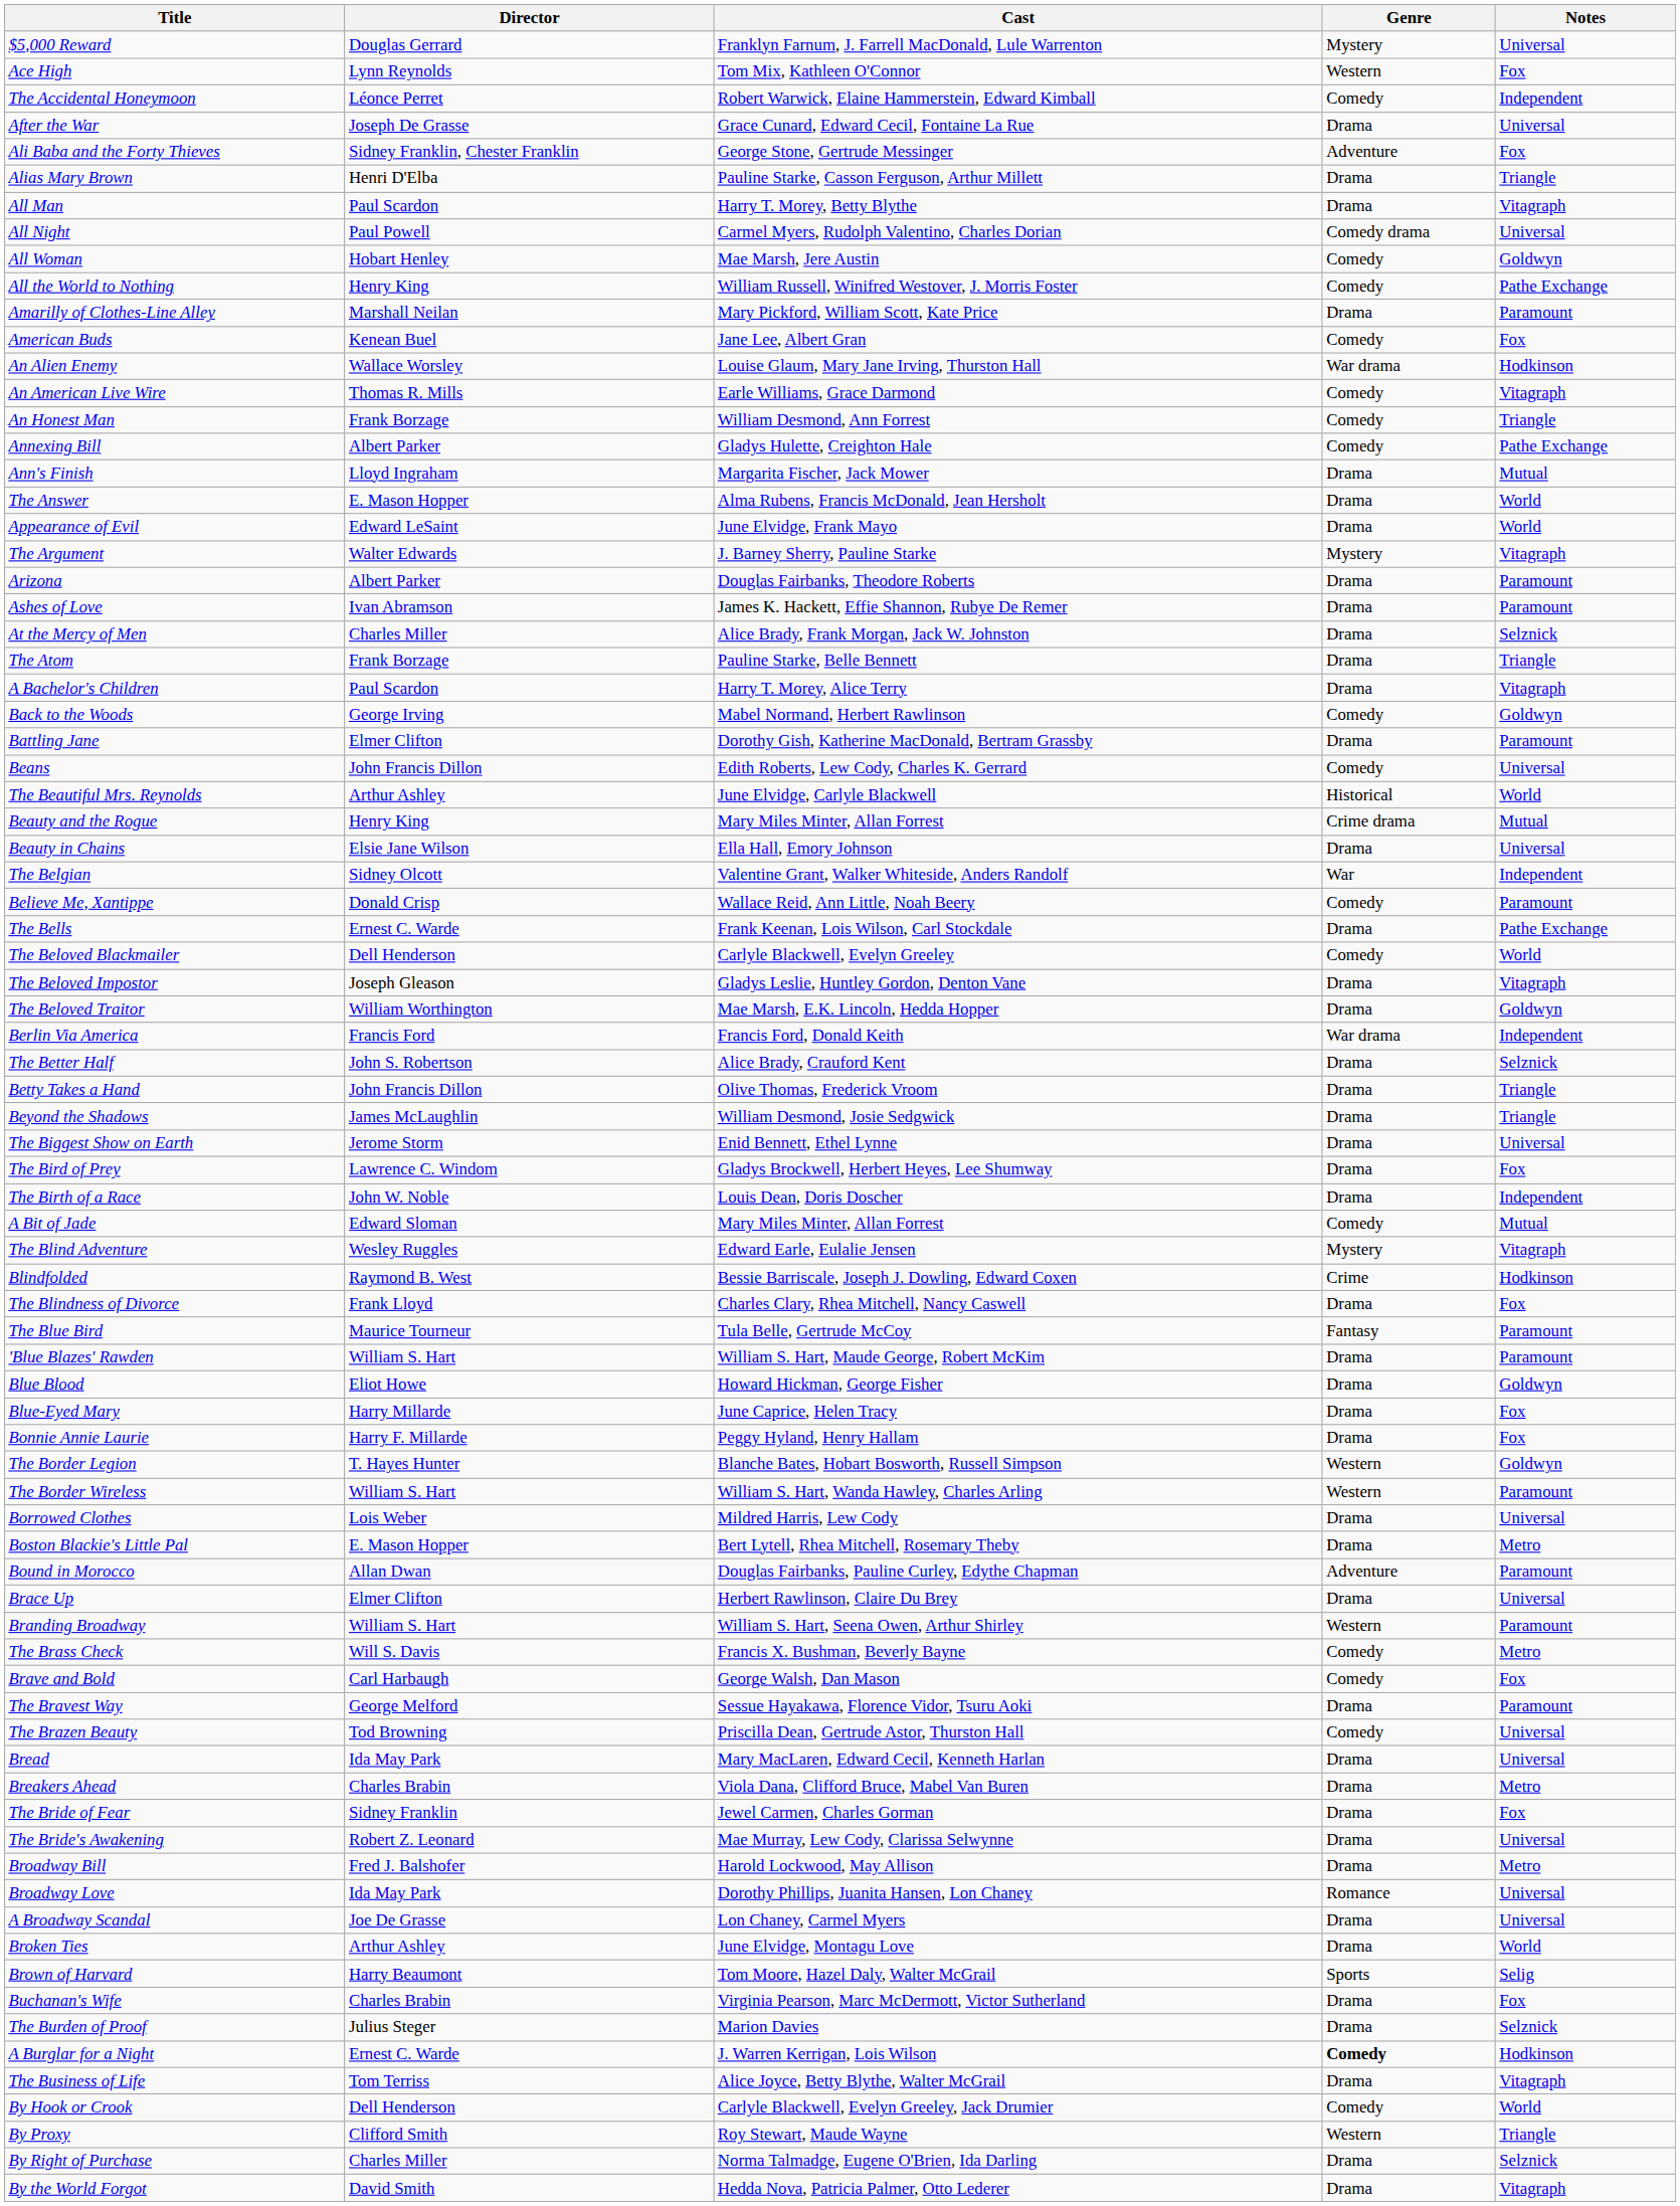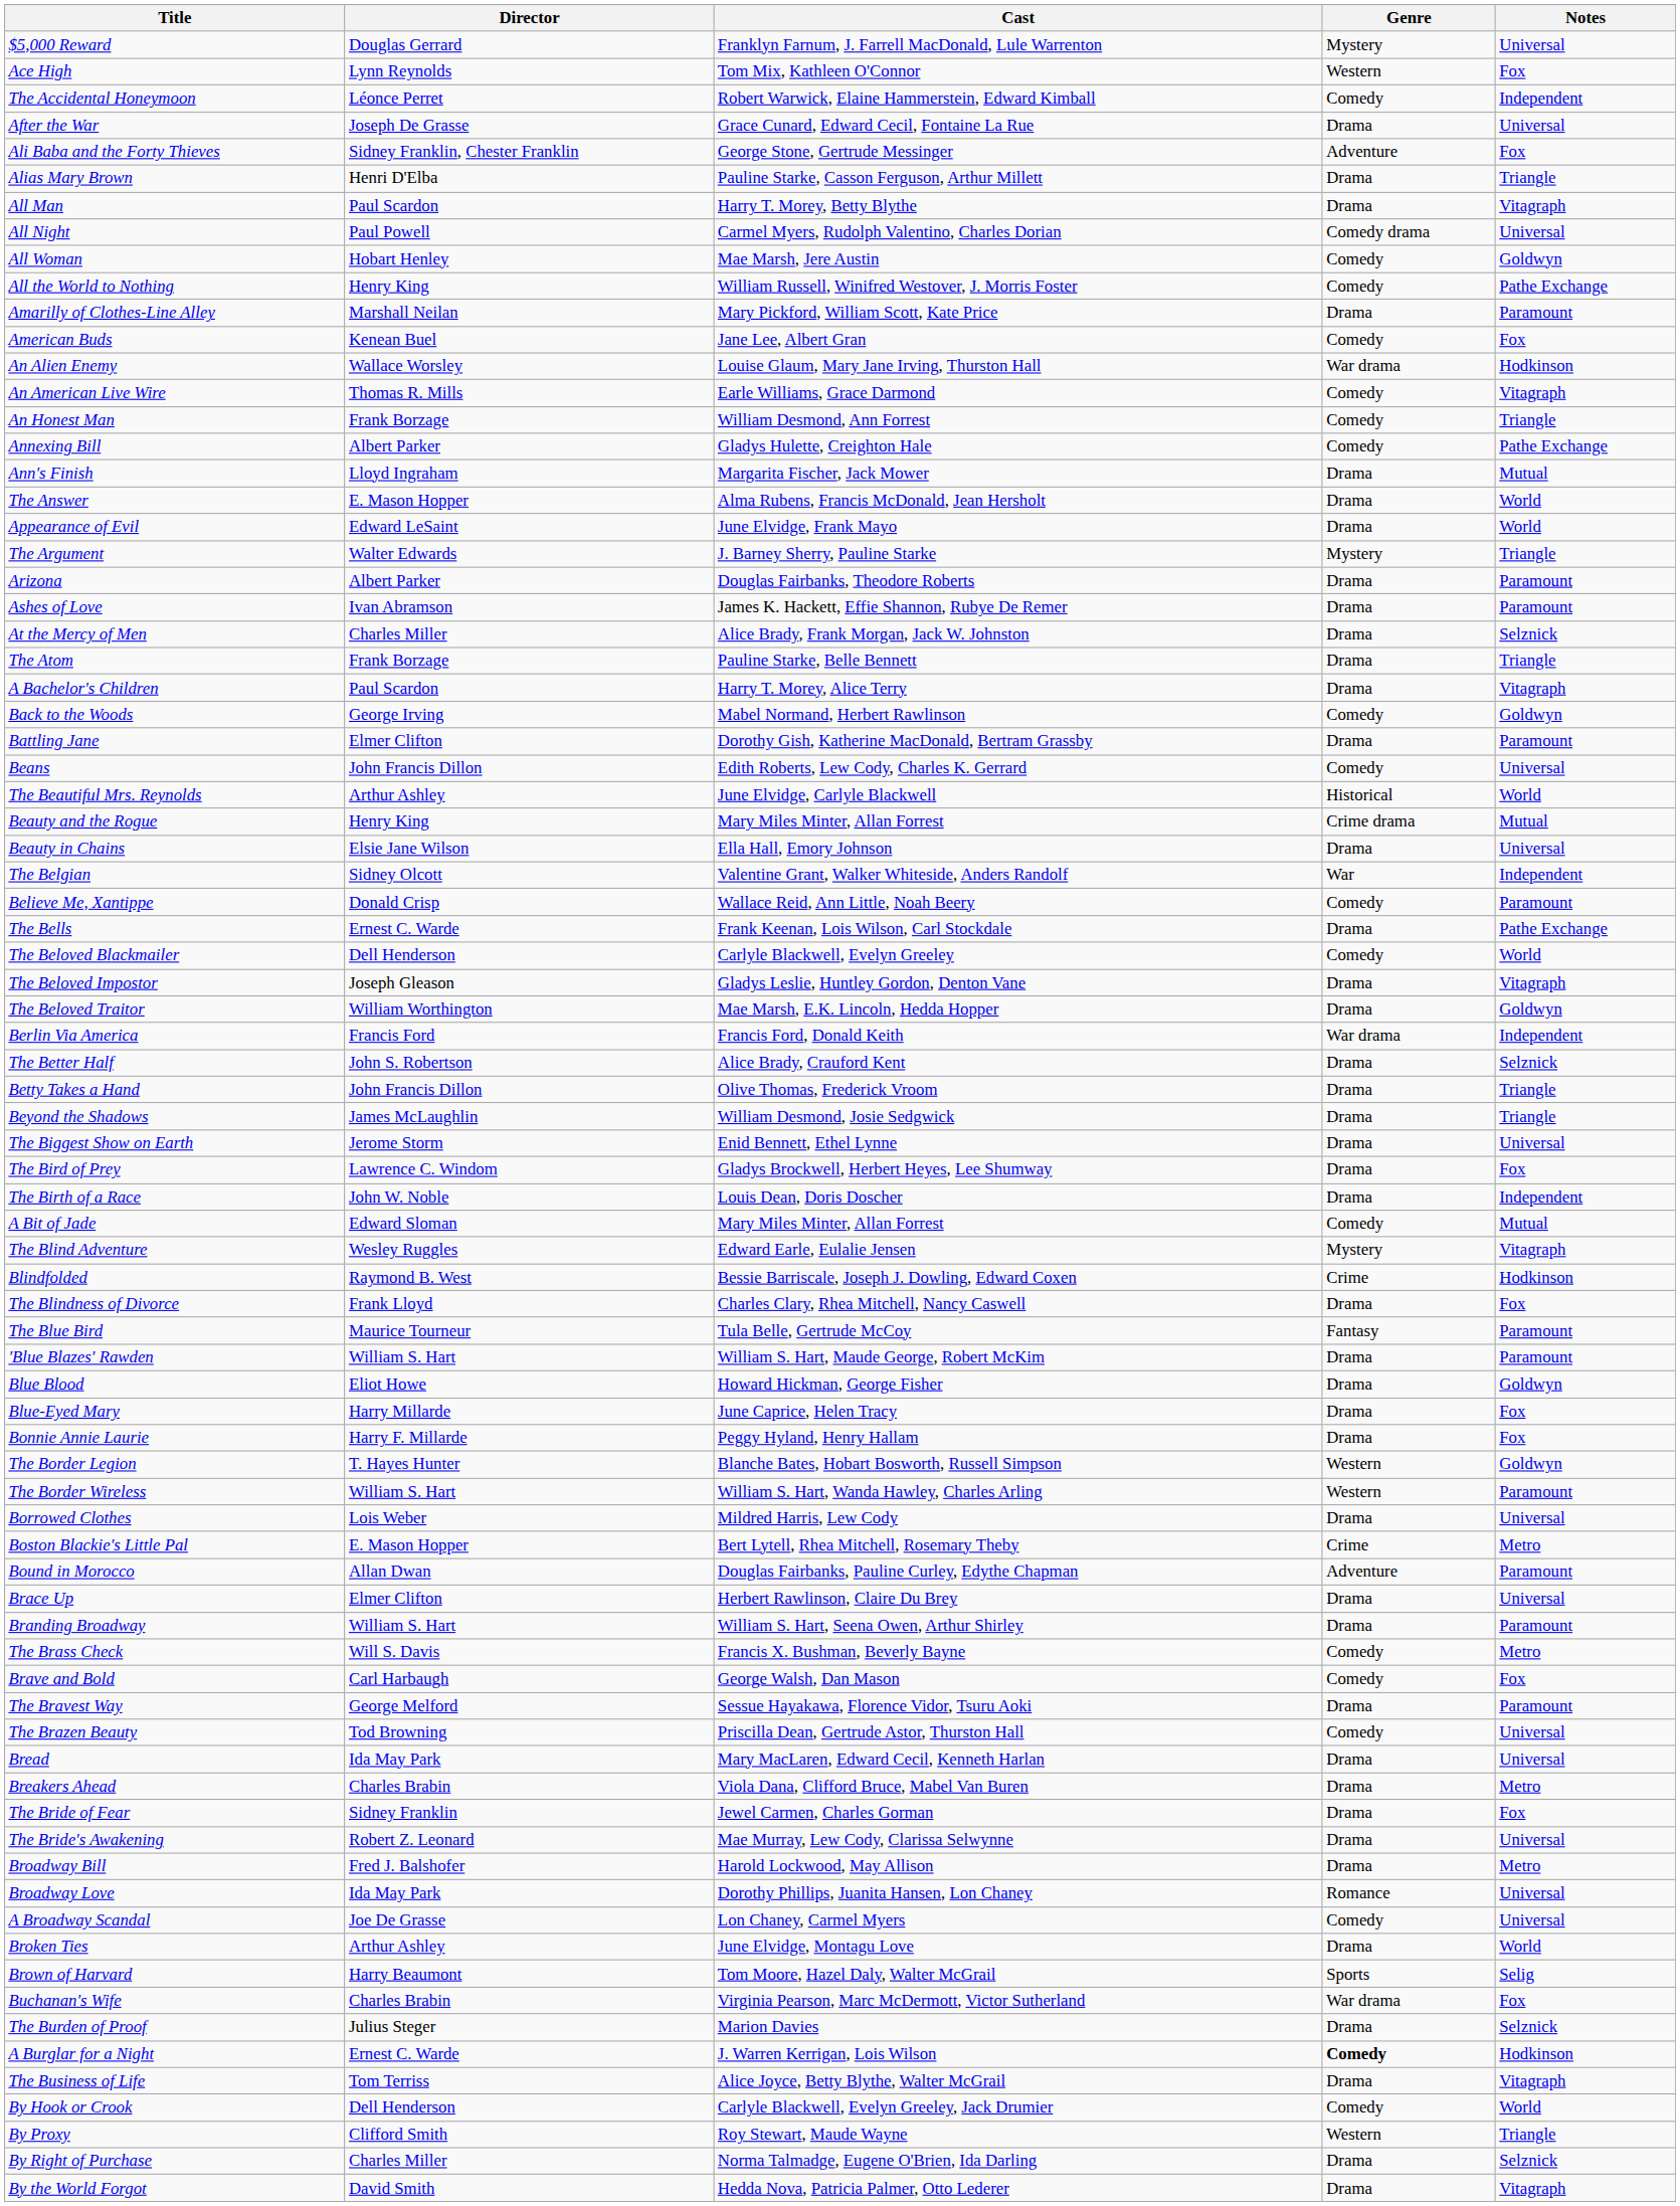The Argument | Notes: Vitagraph -> Triangle
Boston Blackie's Little Pal | Genre: Drama -> Crime
Branding Broadway | Genre: Western -> Drama
A Broadway Scandal | Genre: Drama -> Comedy
Buchanan's Wife | Genre: Drama -> War drama
